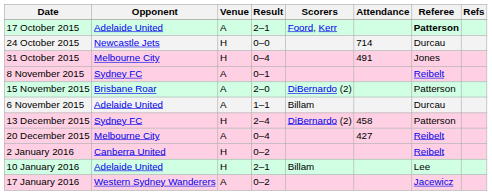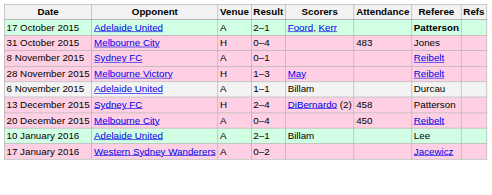- row: 24 October 2015 | Newcastle Jets | H | 0–0 | 714 | Durcau
31 October 2015 | Attendance: 491 -> 483
- row: 15 November 2015 | Brisbane Roar | A | 2–0 | DiBernardo (2) | Patterson
+ row: 28 November 2015 | Melbourne Victory | H | 1–3 | May | Reibelt
20 December 2015 | Attendance: 427 -> 450
- row: 2 January 2016 | Canberra United | H | 0–2 | Reibelt
10 January 2016 | Venue: H -> A
